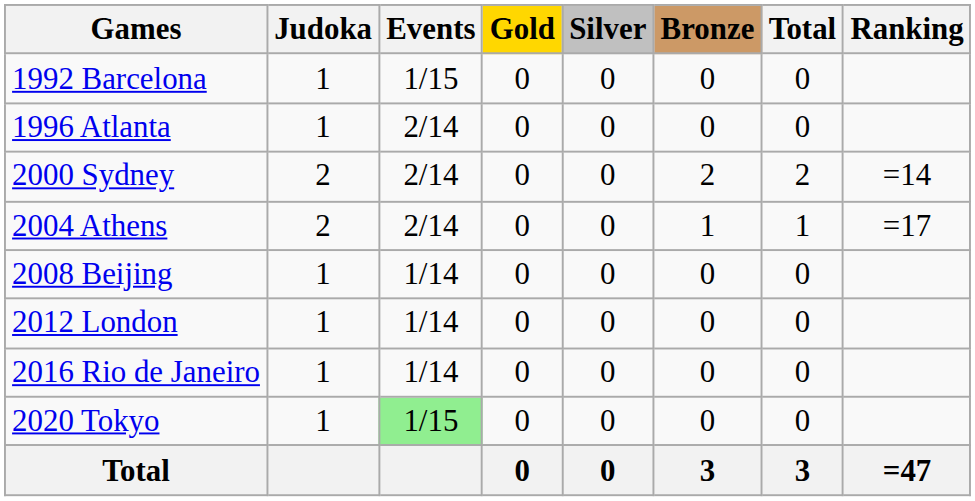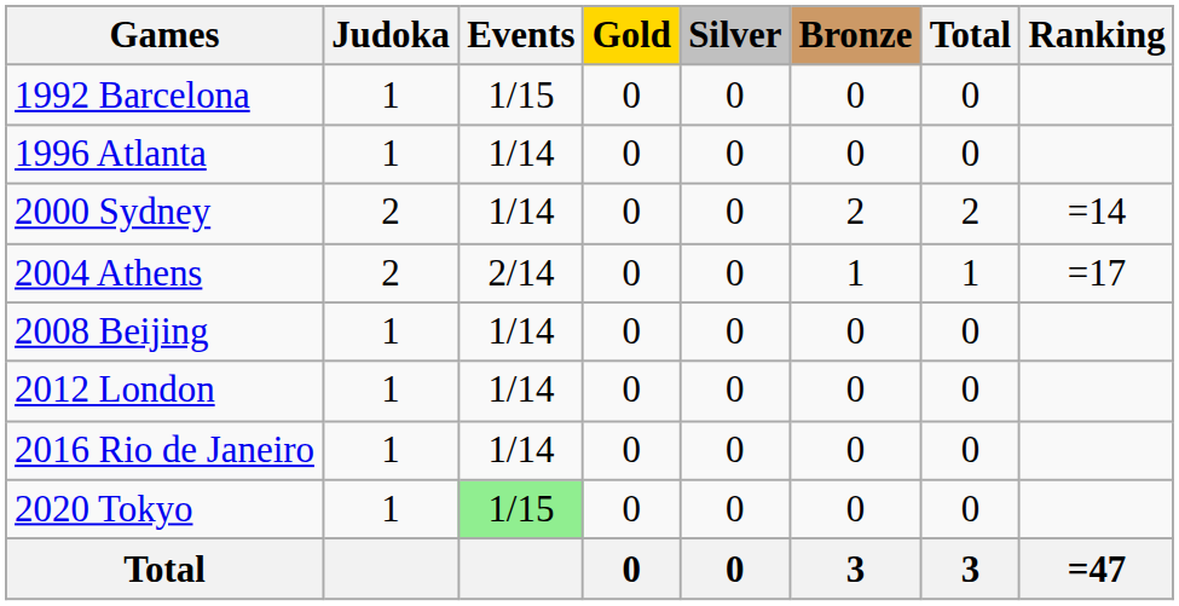1996 Atlanta | Events: 2/14 -> 1/14
2000 Sydney | Events: 2/14 -> 1/14
